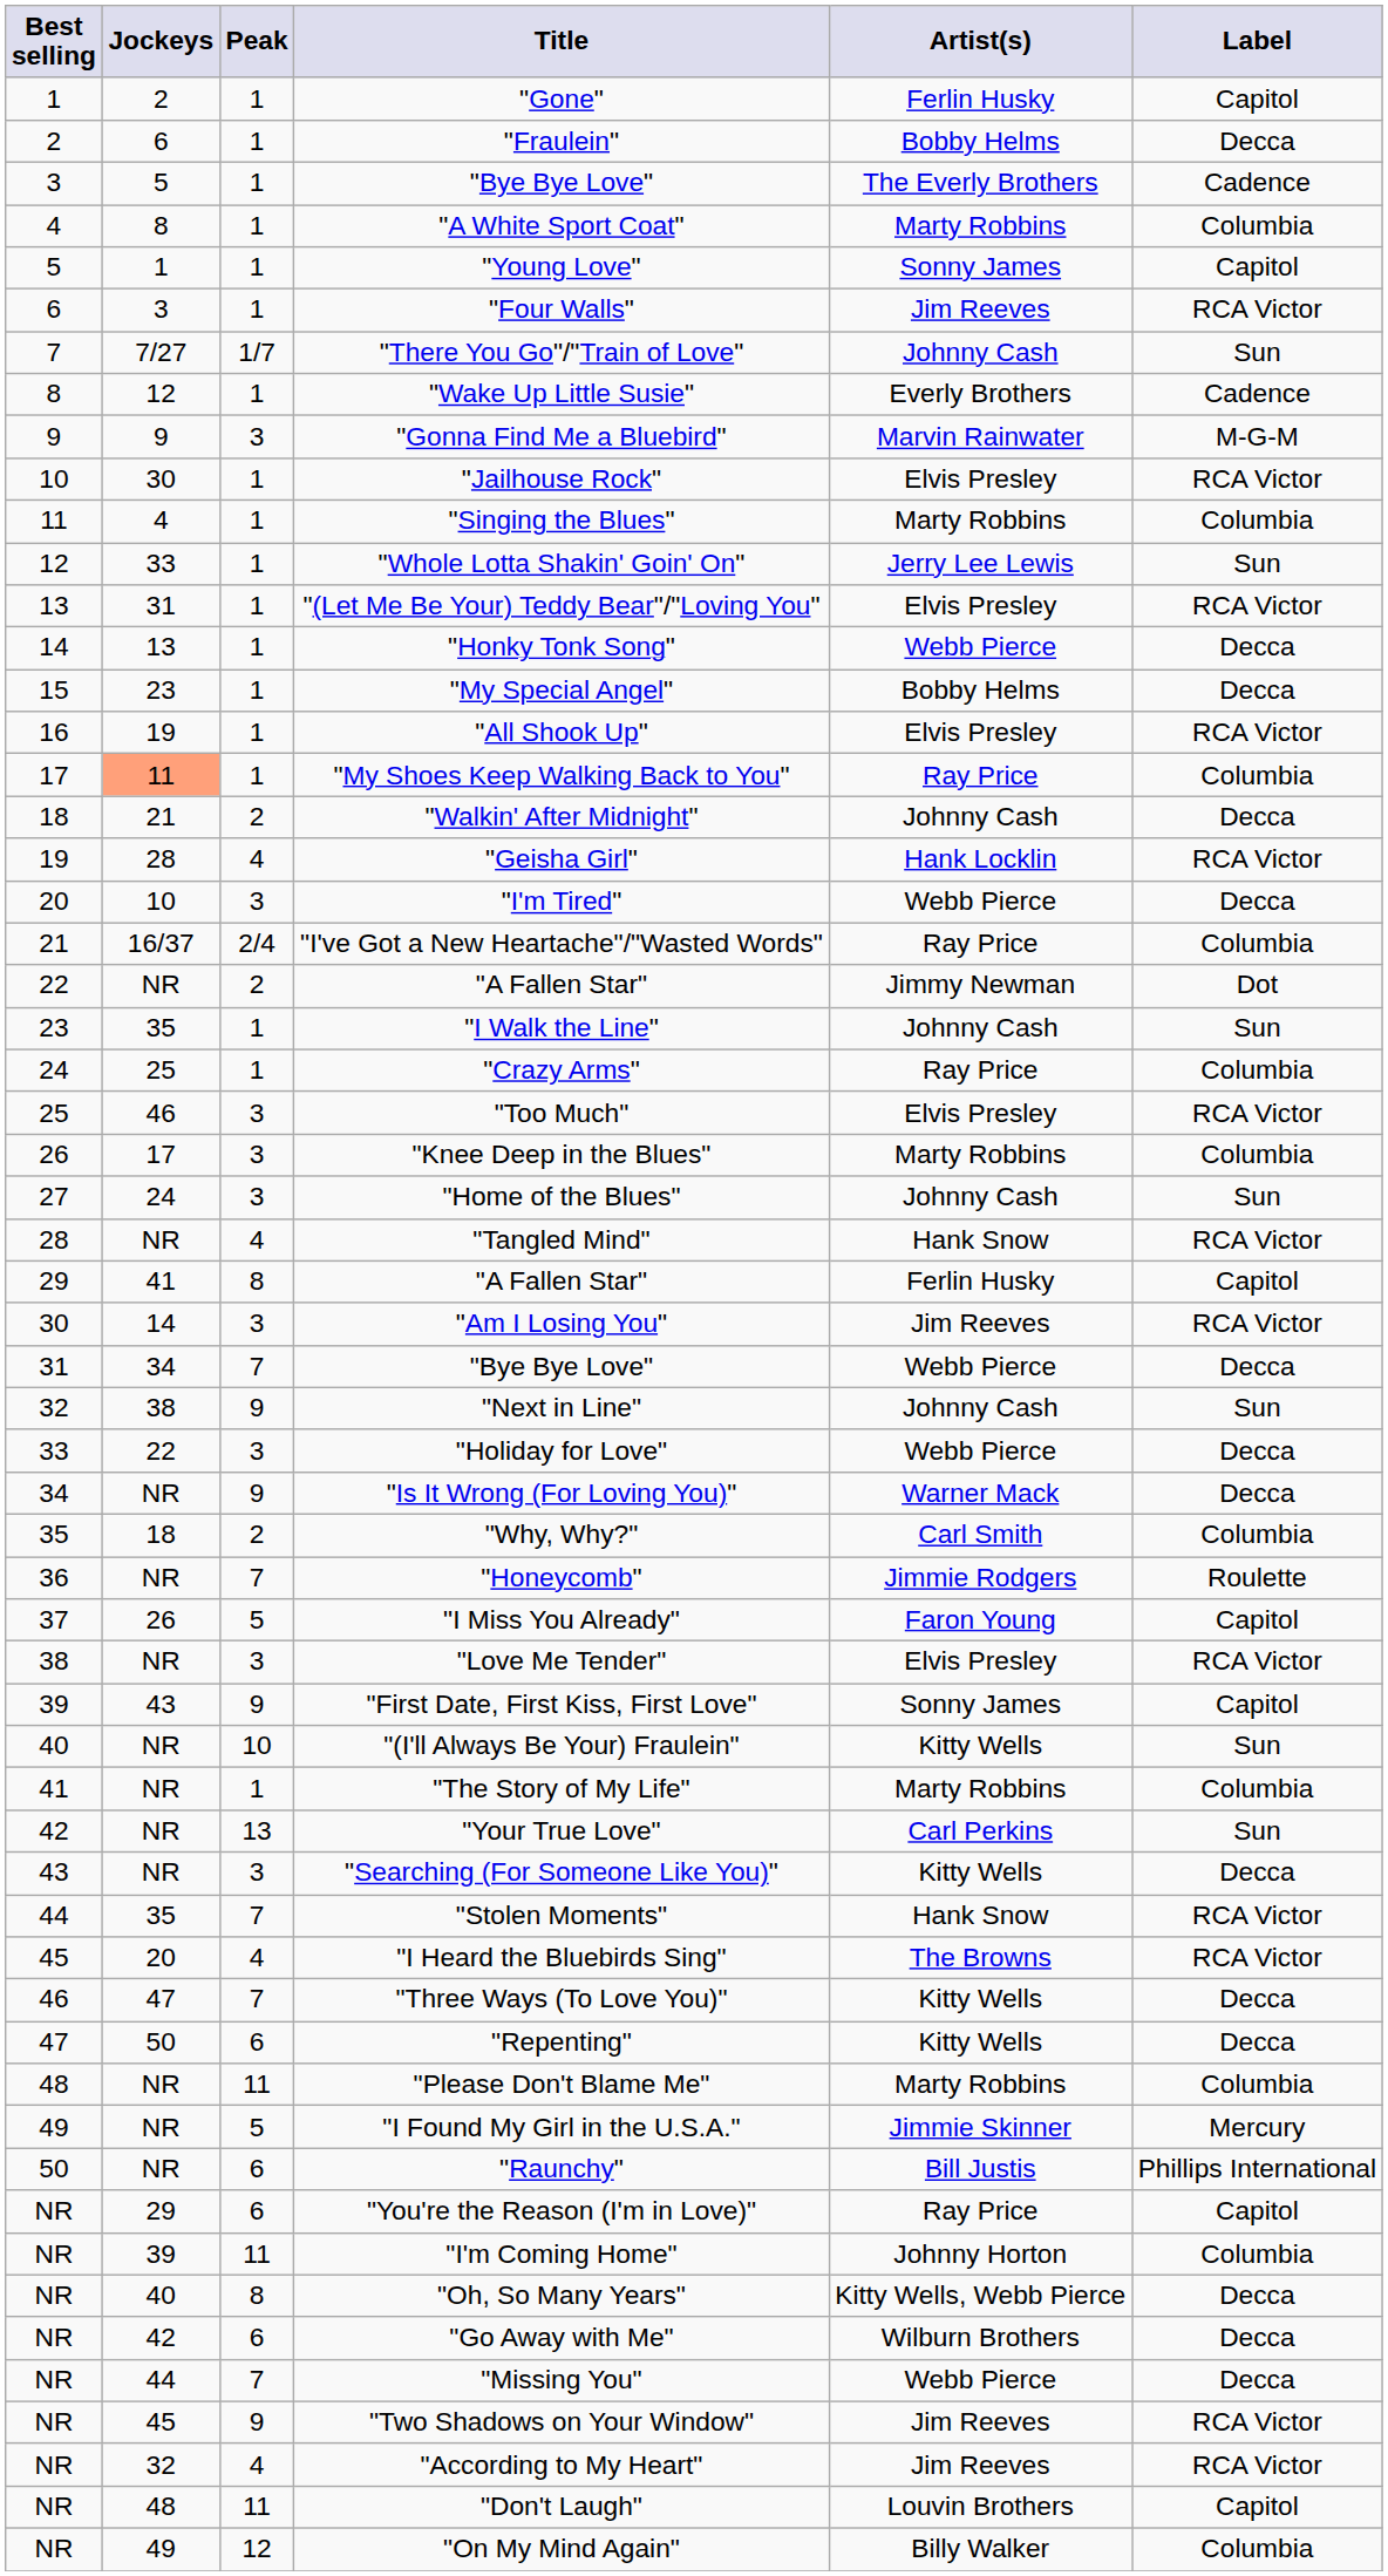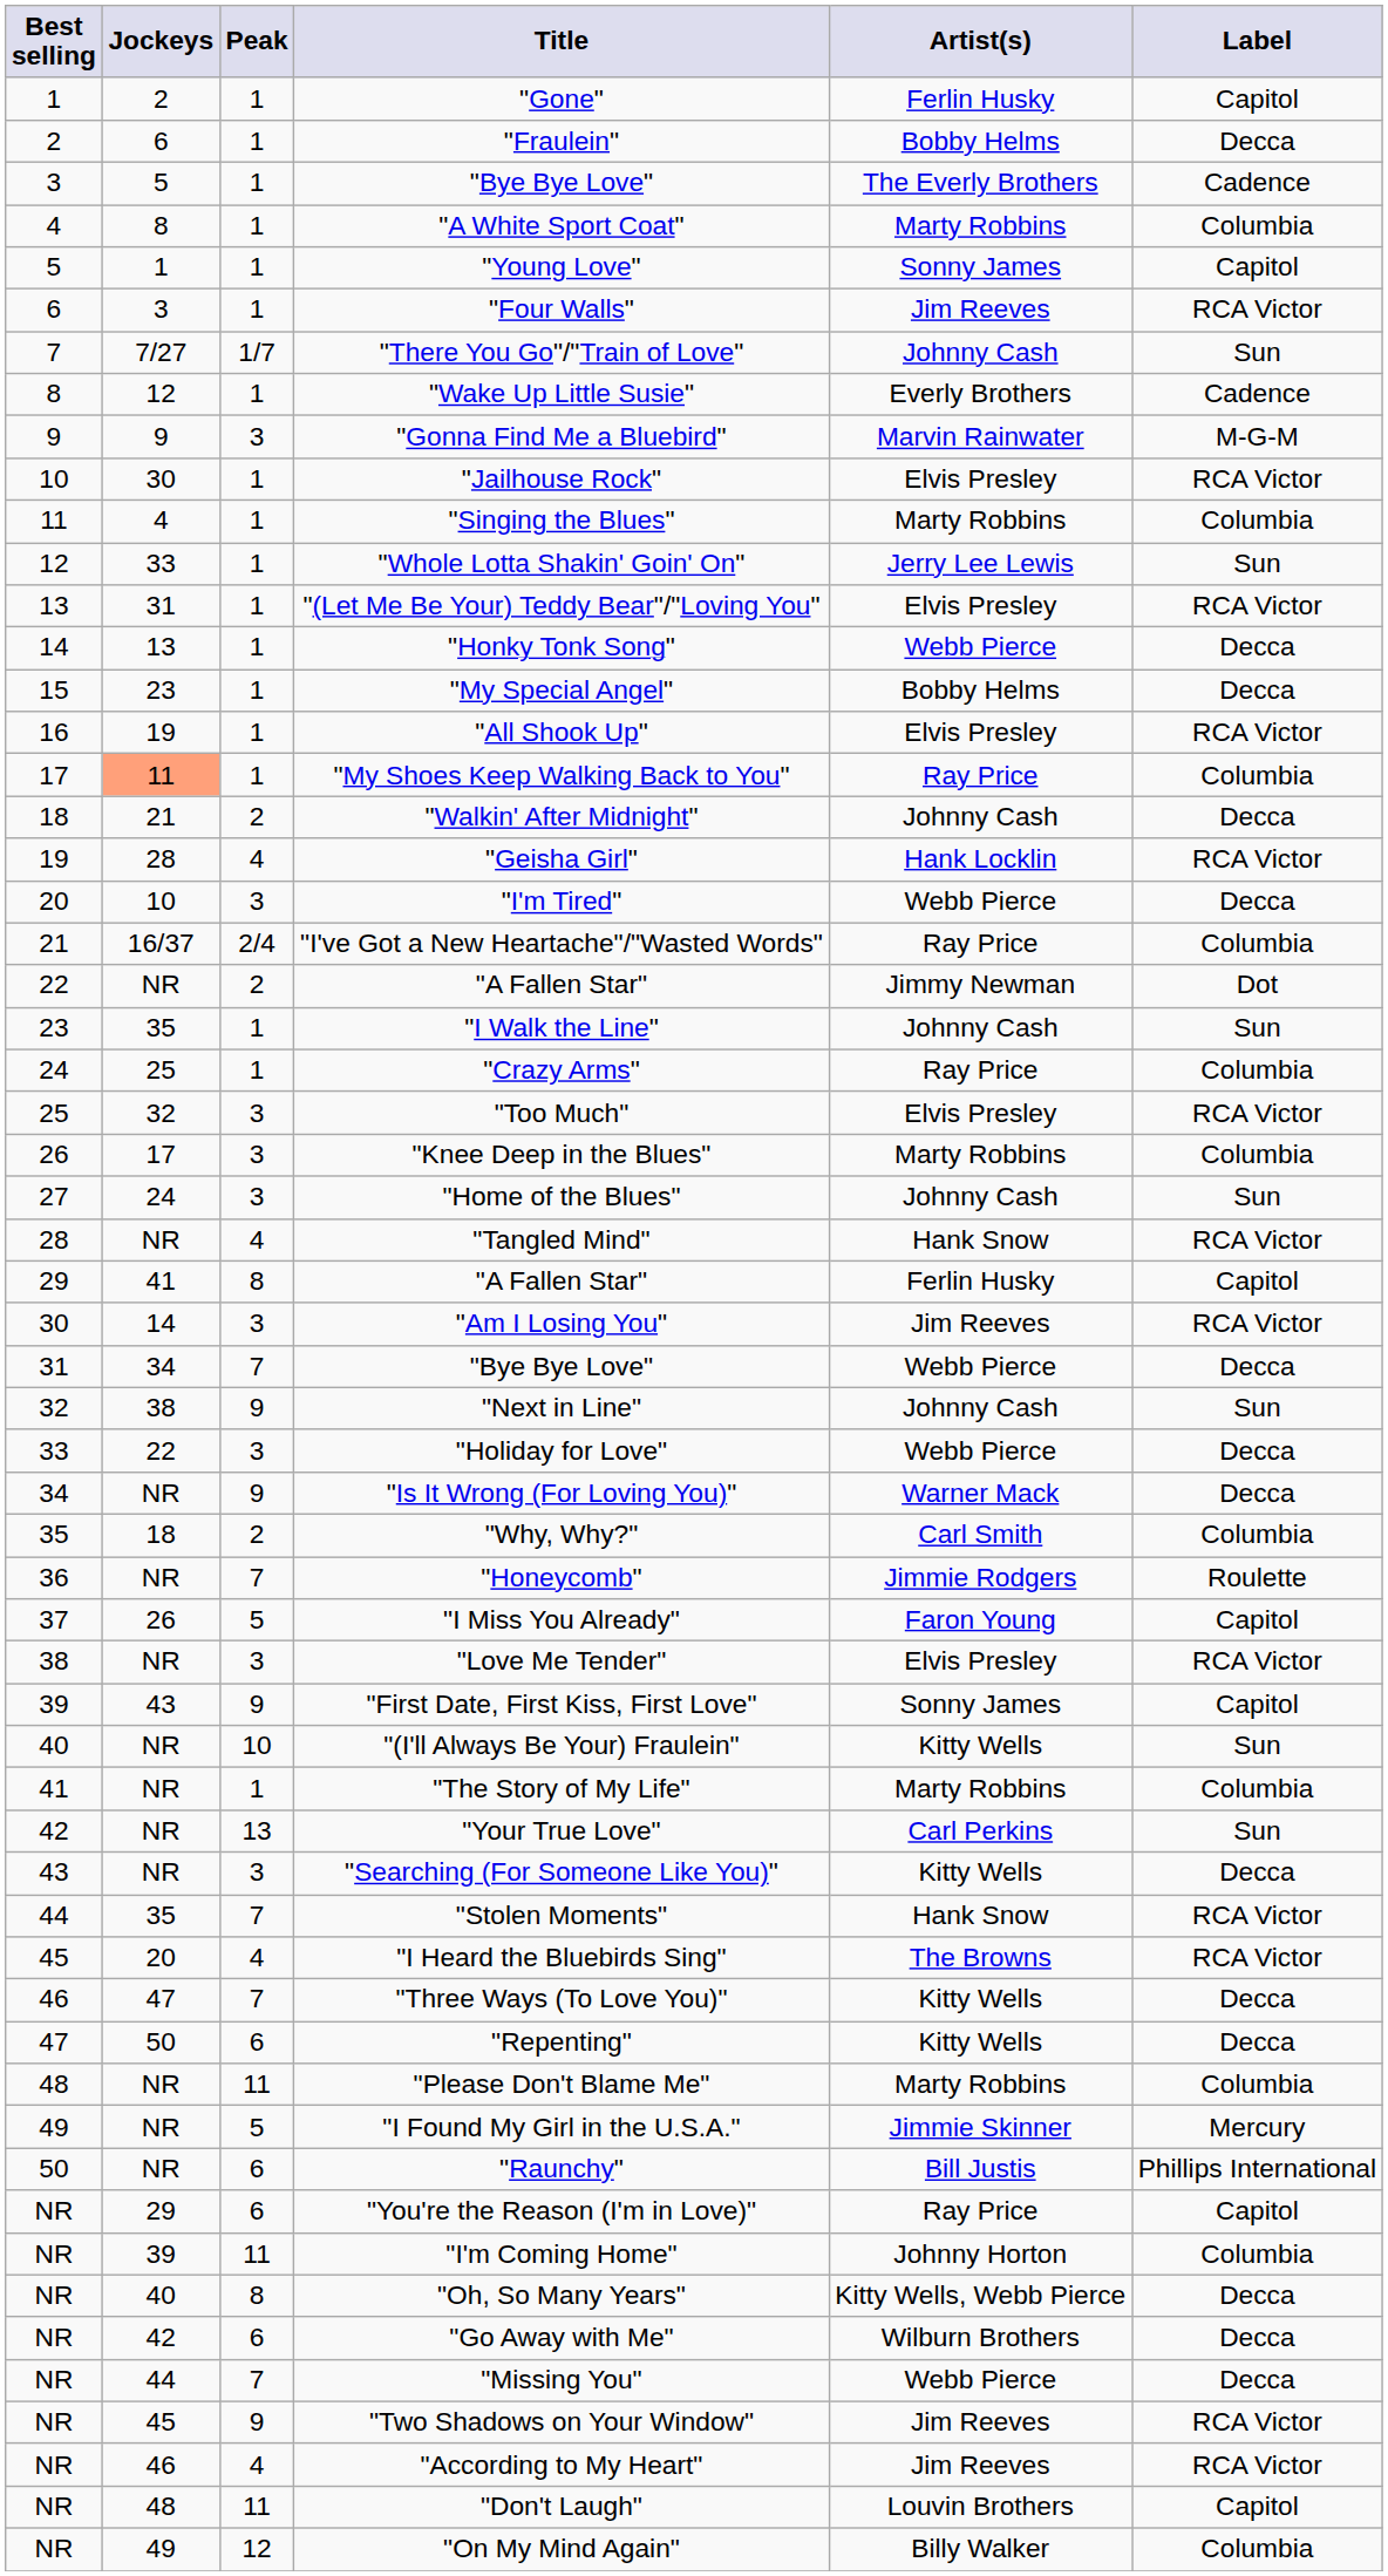"Too Much" | Jockeys: 46 -> 32
"According to My Heart" | Jockeys: 32 -> 46
